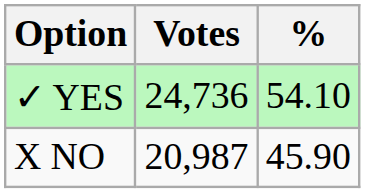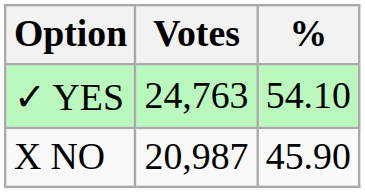✓ YES | Votes: 24,736 -> 24,763
